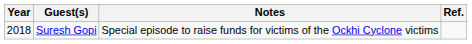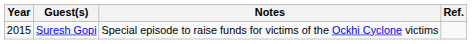Suresh Gopi | Year: 2018 -> 2015
